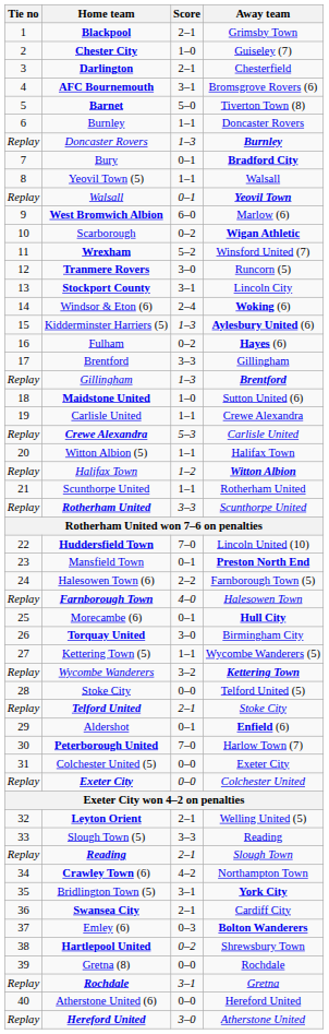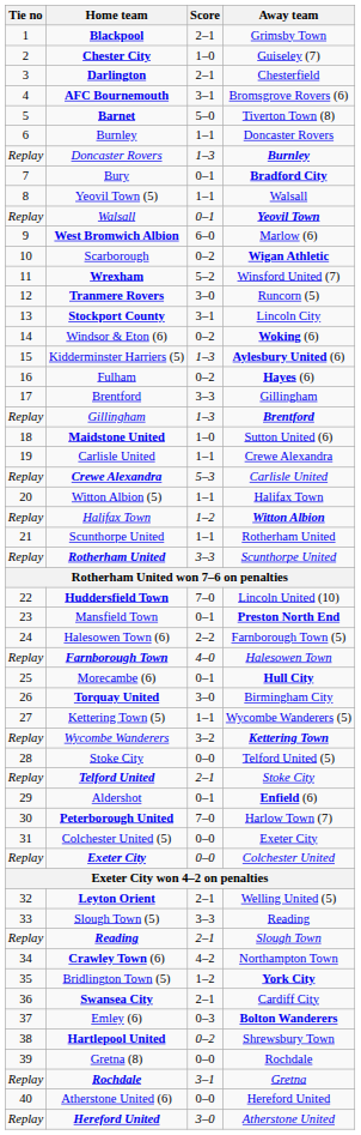Windsor & Eton (6) | Score: 2–4 -> 0–2
Bridlington Town (5) | Score: 3–1 -> 1–2
